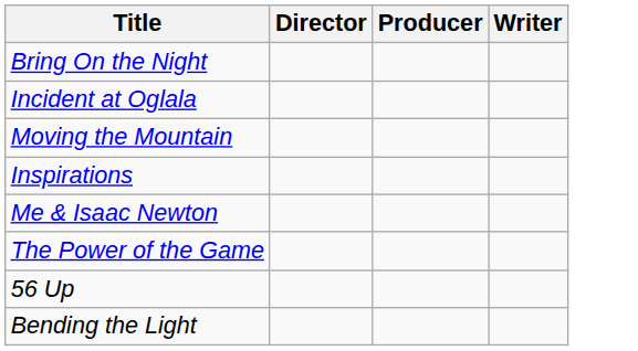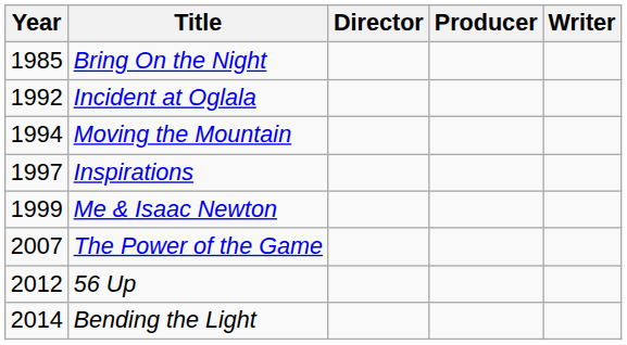+ column: Year | 1985 | 1992 | 1994 | 1997 | 1999 | 2007 | 2012 | 2014
